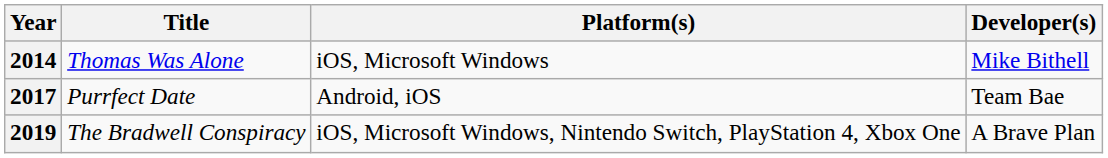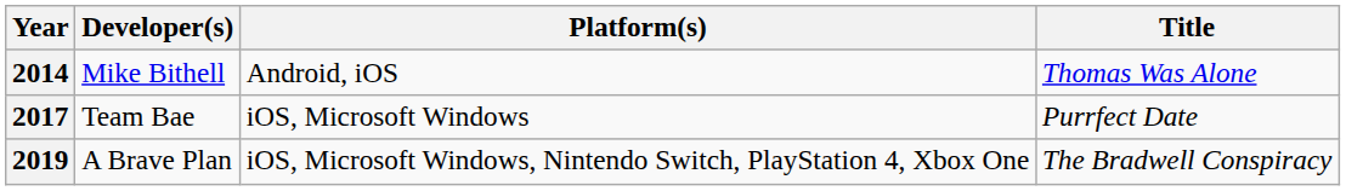columns swapped: Title <-> Developer(s)
2014 | Platform(s): iOS, Microsoft Windows -> Android, iOS
2017 | Platform(s): Android, iOS -> iOS, Microsoft Windows
